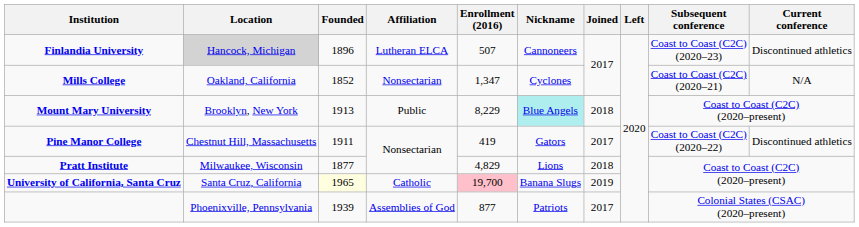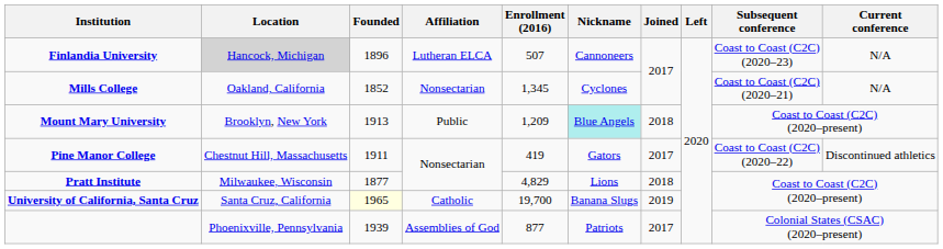Finlandia University | Current conference: Discontinued athletics -> N/A
Mills College | Enrollment (2016): 1,347 -> 1,345
Mount Mary University | Enrollment (2016): 8,229 -> 1,209
University of California, Santa Cruz | Enrollment (2016): pink background -> no background
